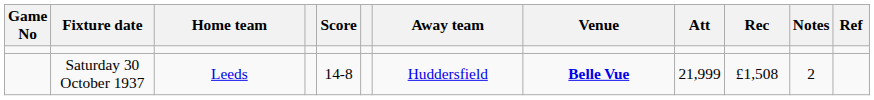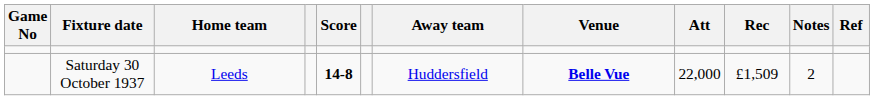Saturday 30 October 1937 | Score: normal -> bold
Saturday 30 October 1937 | Att: 21,999 -> 22,000
Saturday 30 October 1937 | Rec: £1,508 -> £1,509
